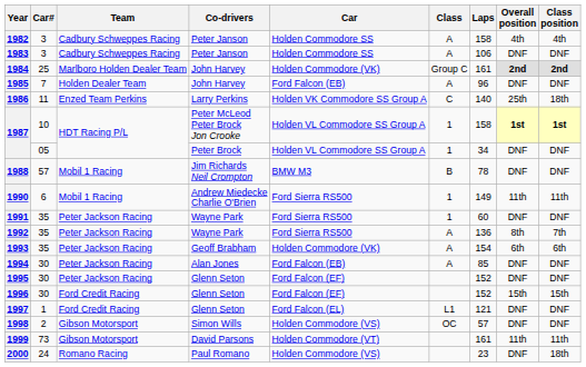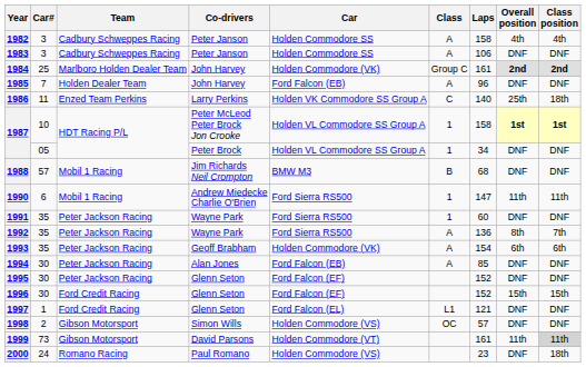1988 | Laps: 78 -> 68
1990 | Laps: 149 -> 147
1999 | Class position: no background -> lightgrey background
